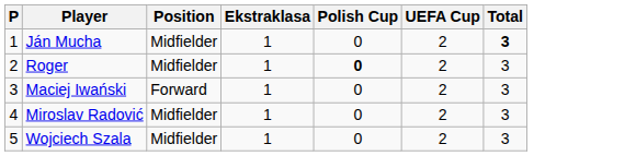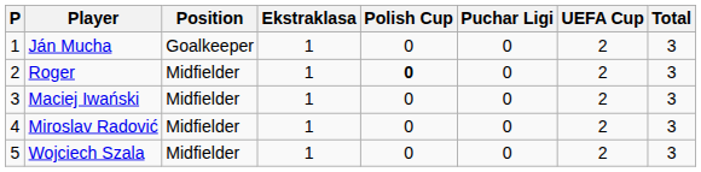+ column: Puchar Ligi | 0 | 0 | 0 | 0 | 0
Ján Mucha | Position: Midfielder -> Goalkeeper
Ján Mucha | Total: bold -> normal
Maciej Iwański | Position: Forward -> Midfielder
